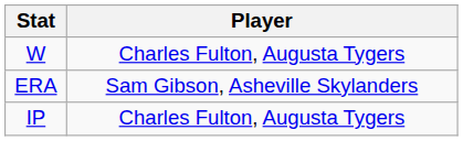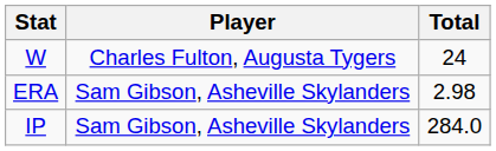+ column: Total | 24 | 2.98 | 284.0
IP | Player: Charles Fulton, Augusta Tygers -> Sam Gibson, Asheville Skylanders
